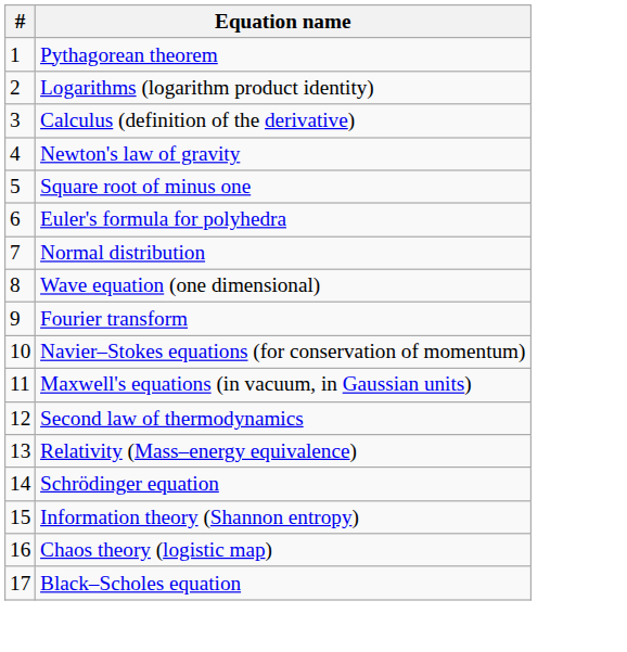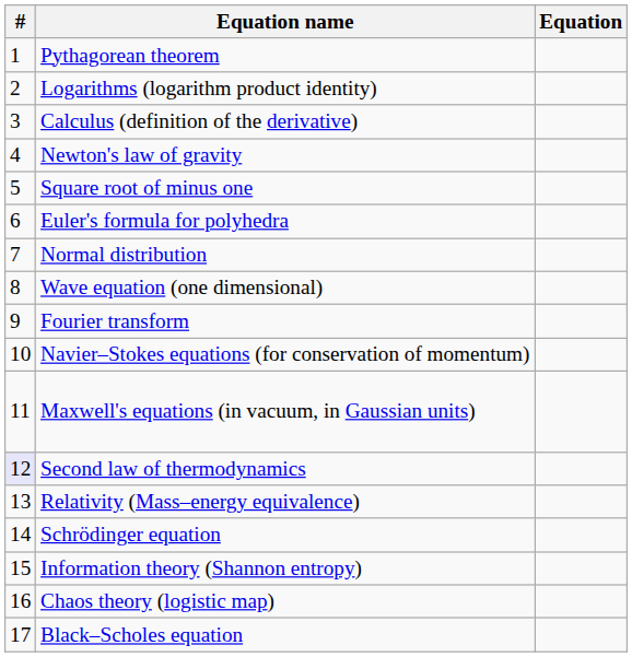+ column: Equation
Second law of thermodynamics | #: no background -> lavender background
